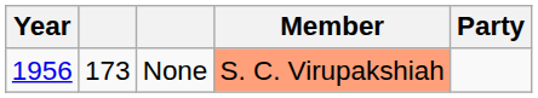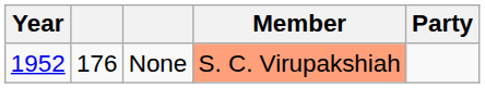None | Year: 1956 -> 1952
None | column 2: 173 -> 176
